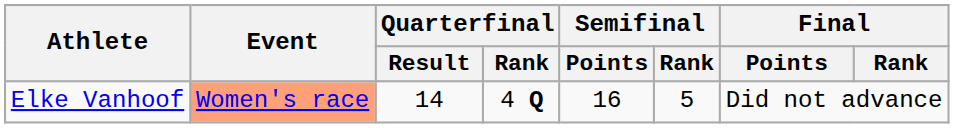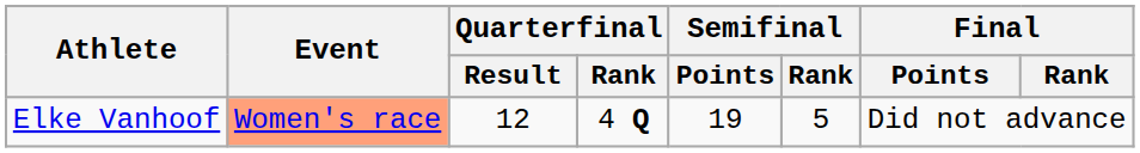Elke Vanhoof | Quarterfinal / Result: 14 -> 12
Elke Vanhoof | Semifinal / Points: 16 -> 19
